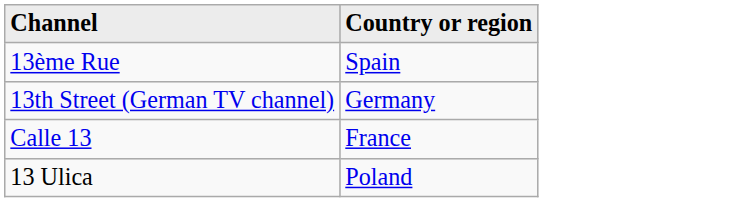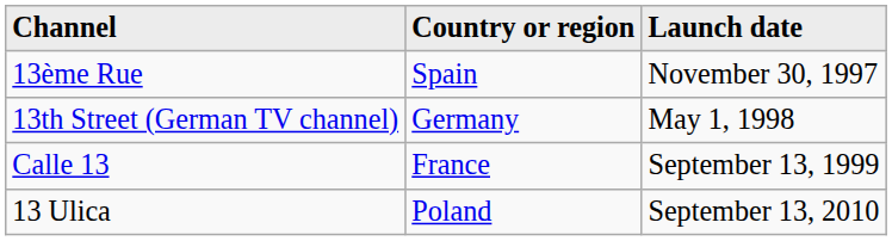+ column: Launch date | November 30, 1997 | May 1, 1998 | September 13, 1999 | September 13, 2010
